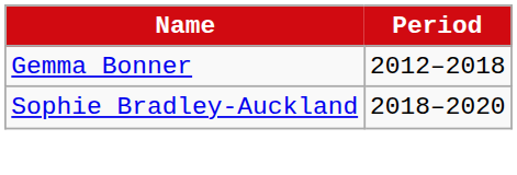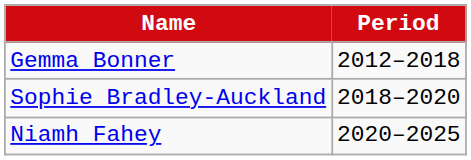+ row: Niamh Fahey | 2020–2025
